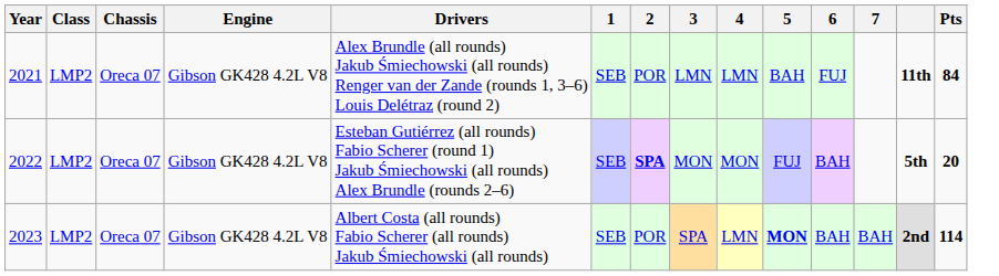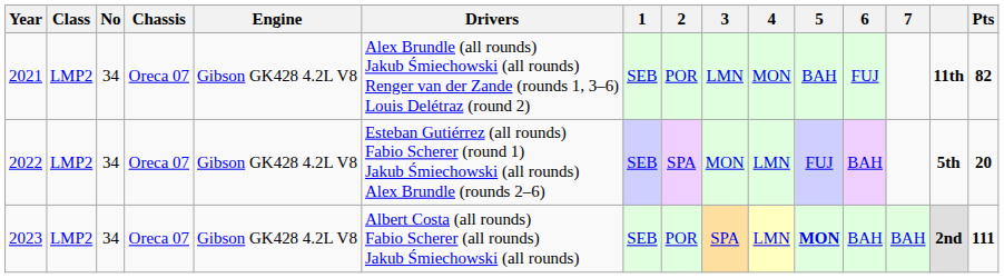+ column: No | 34 | 34 | 34
2021 | 4: LMN -> MON
2021 | Pts: 84 -> 82
2022 | 2: bold -> normal
2022 | 4: MON -> LMN
2023 | Pts: 114 -> 111
